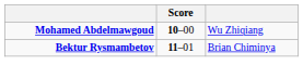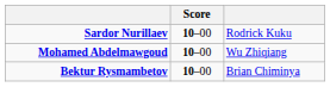+ row: Sardor Nurillaev | 10–00 | Rodrick Kuku
Bektur Rysmambetov | Score: 11–01 -> 10–00
